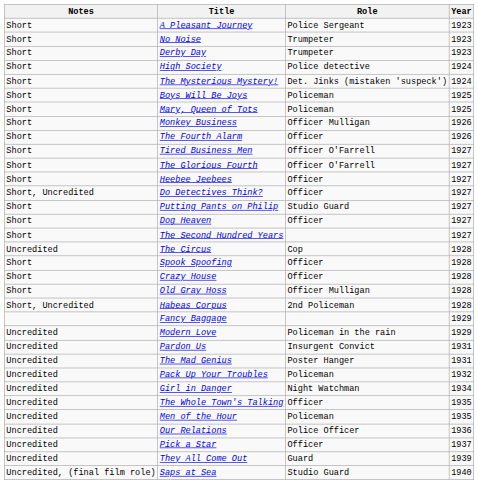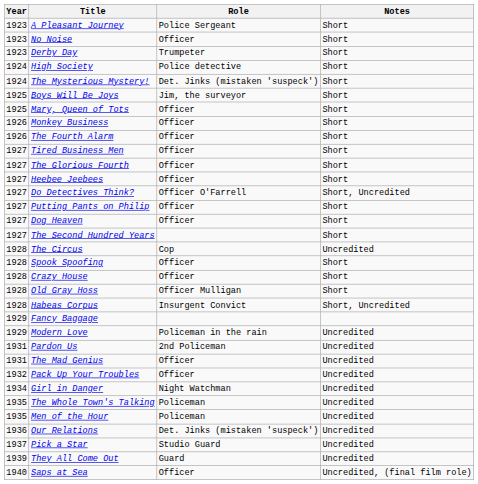columns swapped: Year <-> Notes
No Noise | Role: Trumpeter -> Officer
Boys Will Be Joys | Role: Policeman -> Jim, the surveyor
Mary, Queen of Tots | Role: Policeman -> Officer
Monkey Business | Role: Officer Mulligan -> Officer
Tired Business Men | Role: Officer O'Farrell -> Officer
The Glorious Fourth | Role: Officer O'Farrell -> Officer
Do Detectives Think? | Role: Officer -> Officer O'Farrell
Putting Pants on Philip | Role: Studio Guard -> Officer
Habeas Corpus | Role: 2nd Policeman -> Insurgent Convict
Pardon Us | Role: Insurgent Convict -> 2nd Policeman
The Mad Genius | Role: Poster Hanger -> Officer
Pack Up Your Troubles | Role: Policeman -> Officer
The Whole Town's Talking | Role: Officer -> Policeman
Our Relations | Role: Police Officer -> Det. Jinks (mistaken 'suspeck')
Pick a Star | Role: Officer -> Studio Guard
Saps at Sea | Role: Studio Guard -> Officer
